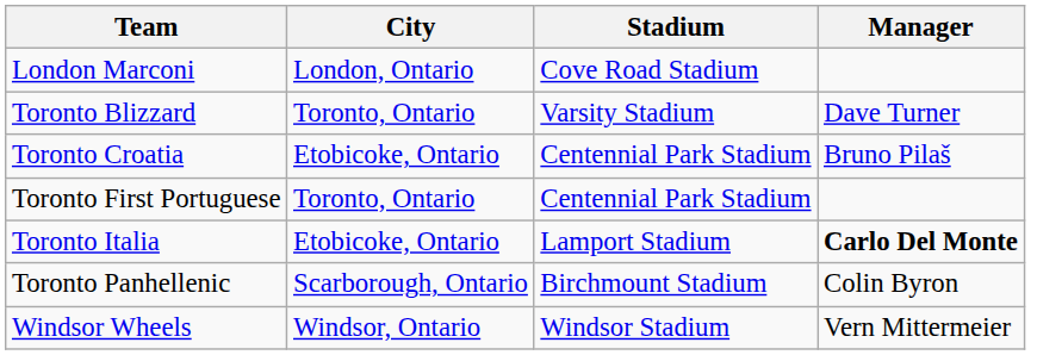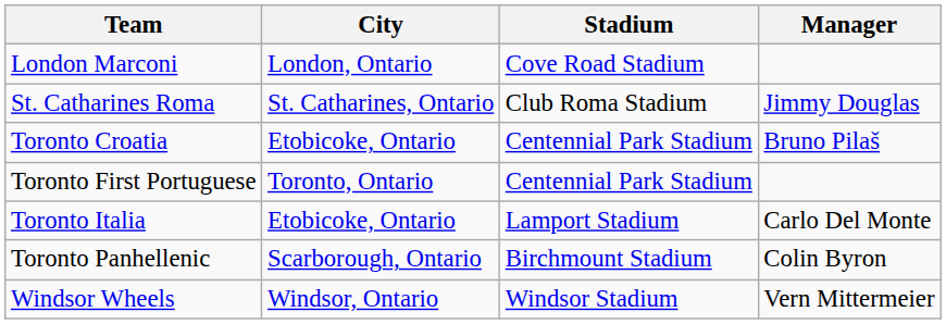+ row: St. Catharines Roma | St. Catharines, Ontario | Club Roma Stadium | Jimmy Douglas
- row: Toronto Blizzard | Toronto, Ontario | Varsity Stadium | Dave Turner
Toronto Italia | Manager: bold -> normal
